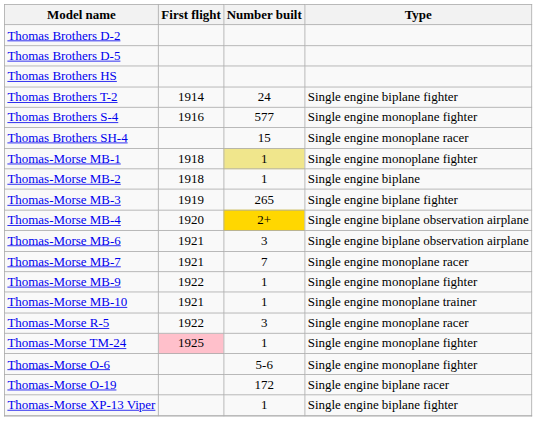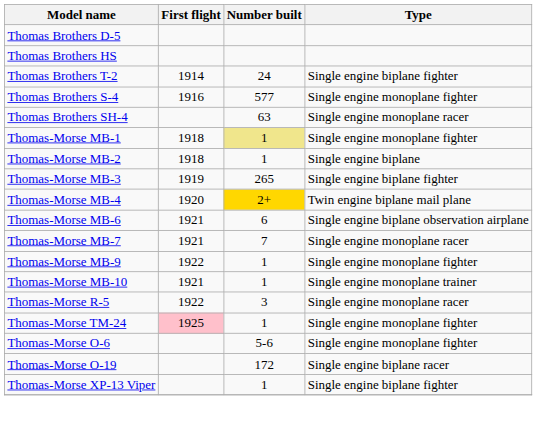- row: Thomas Brothers D-2
Thomas Brothers SH-4 | Number built: 15 -> 63
Thomas-Morse MB-4 | Type: Single engine biplane observation airplane -> Twin engine biplane mail plane
Thomas-Morse MB-6 | Number built: 3 -> 6
